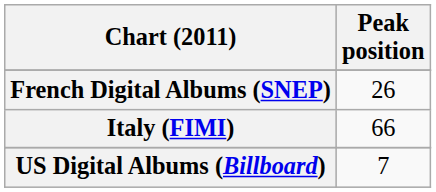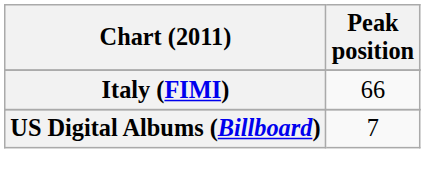- row: French Digital Albums (SNEP) | 26
